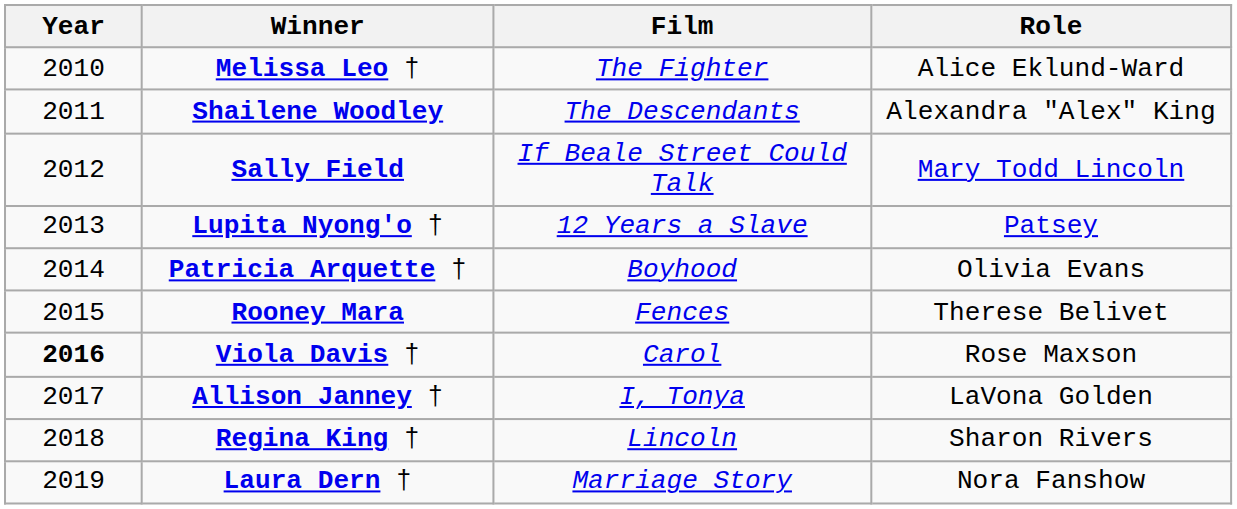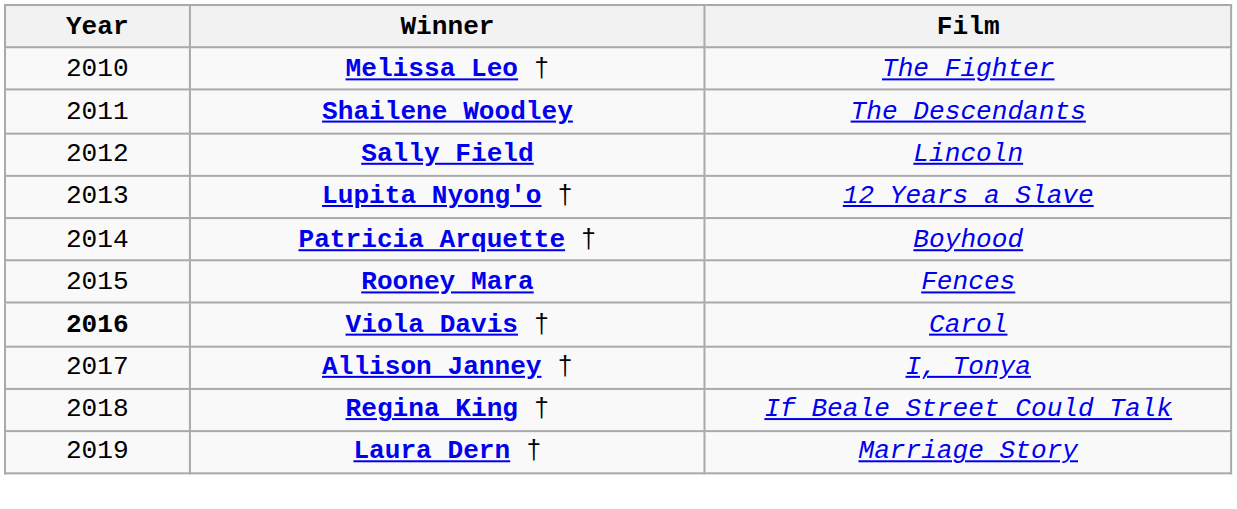- column: Role | Alice Eklund-Ward | Alexandra "Alex" King | Mary Todd Lincoln | Patsey | Olivia Evans | Therese Belivet | Rose Maxson | LaVona Golden | Sharon Rivers | Nora Fanshow
Sally Field | Film: If Beale Street Could Talk -> Lincoln
Regina King † | Film: Lincoln -> If Beale Street Could Talk
